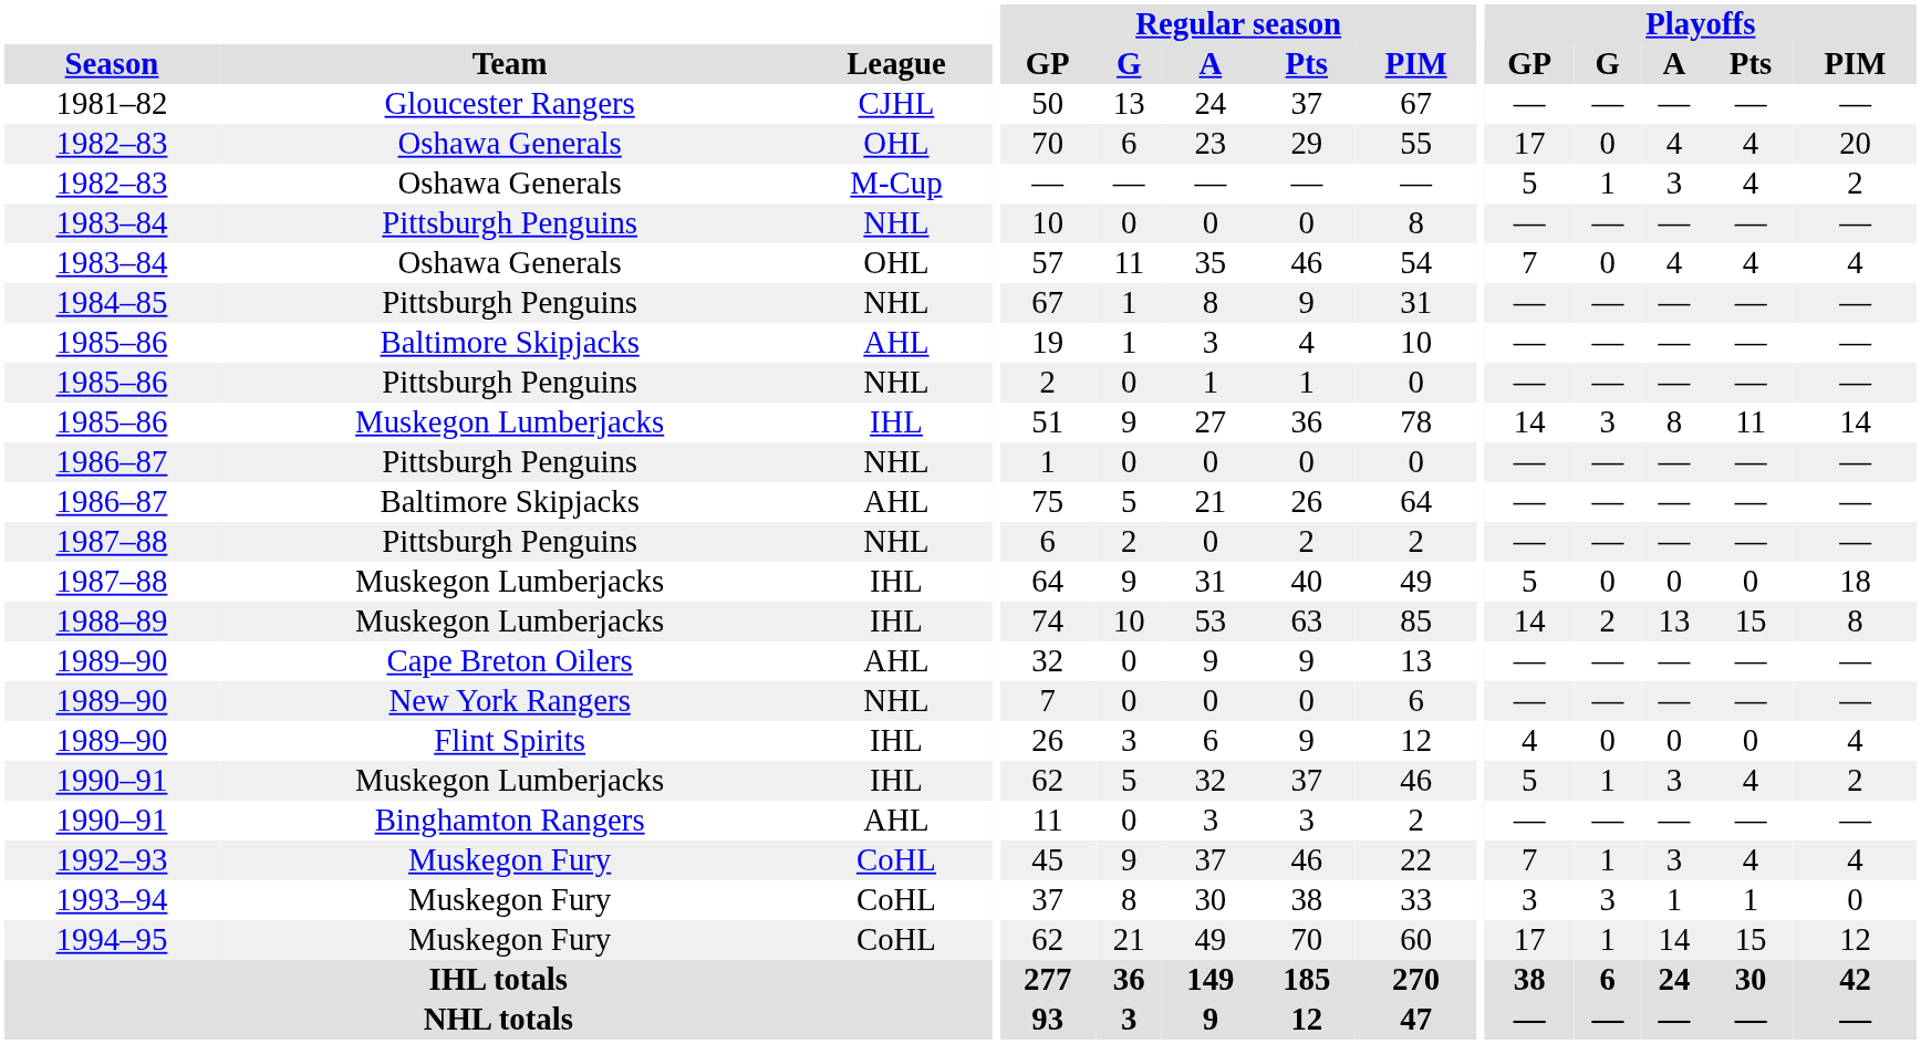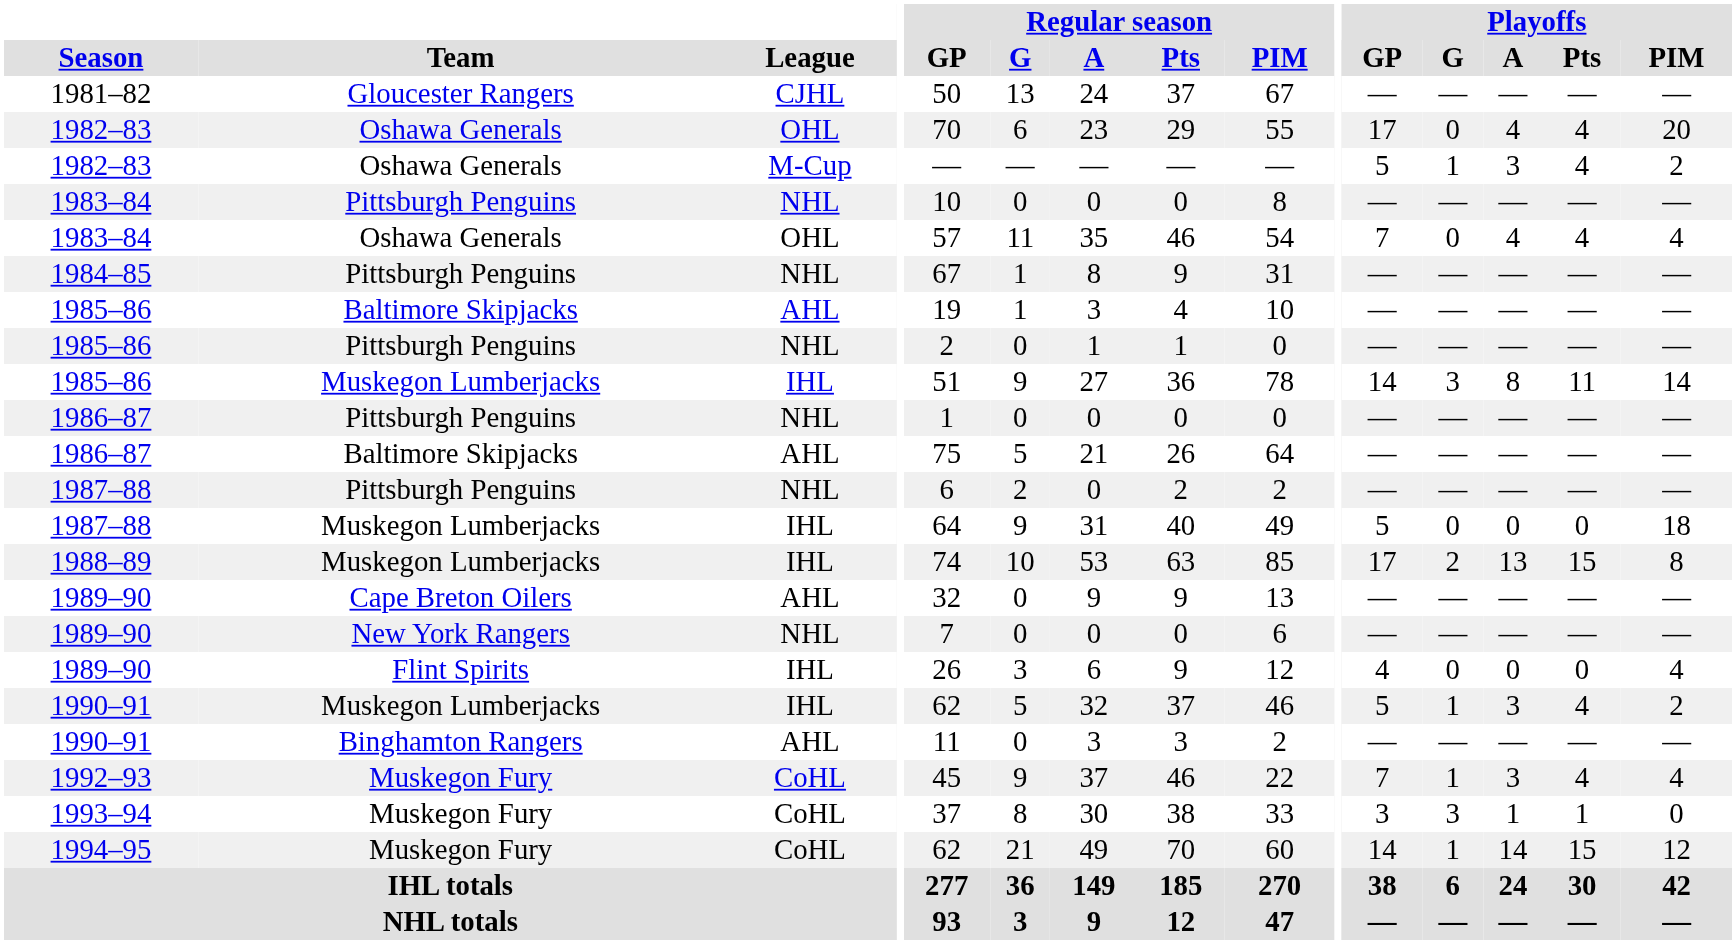1988–89 | Playoffs / GP: 14 -> 17
1994–95 | Playoffs / GP: 17 -> 14
